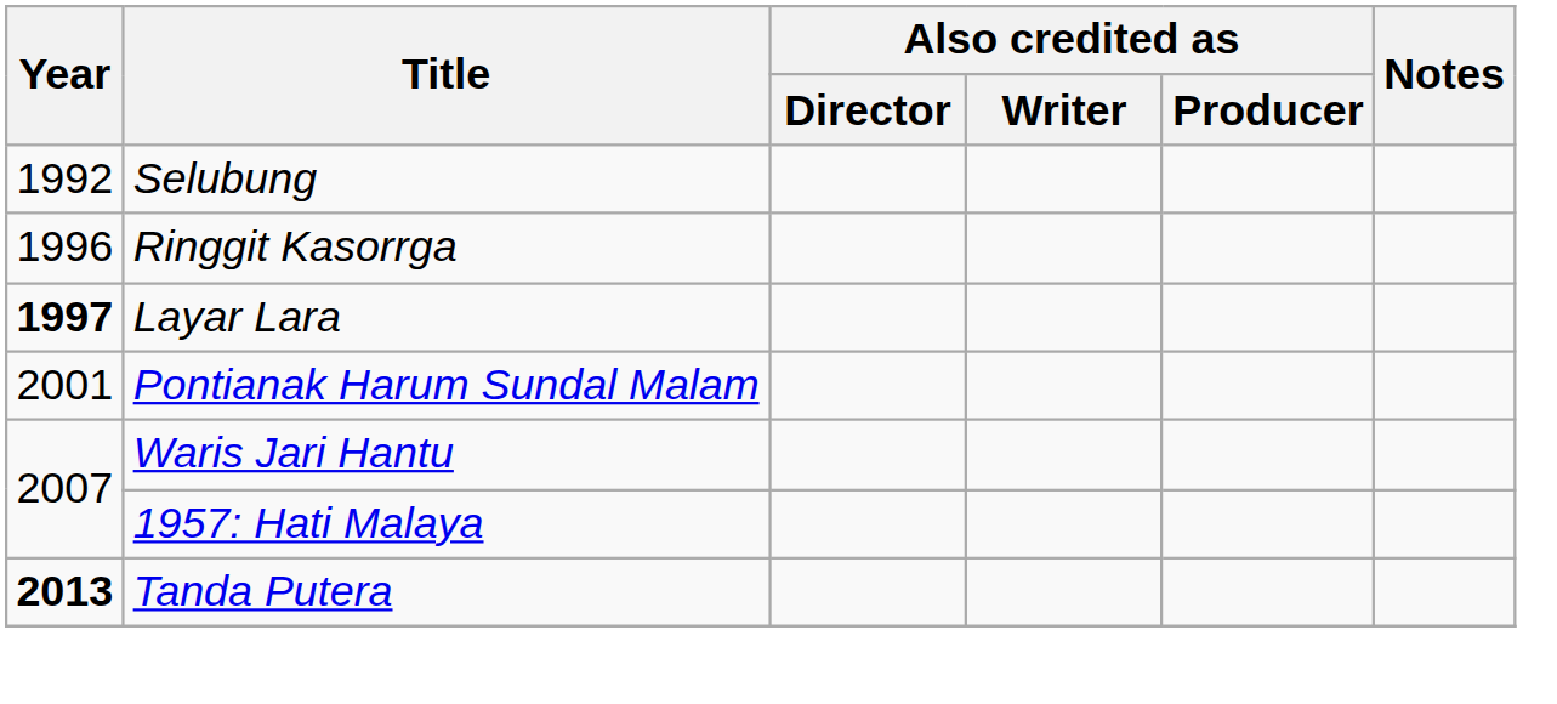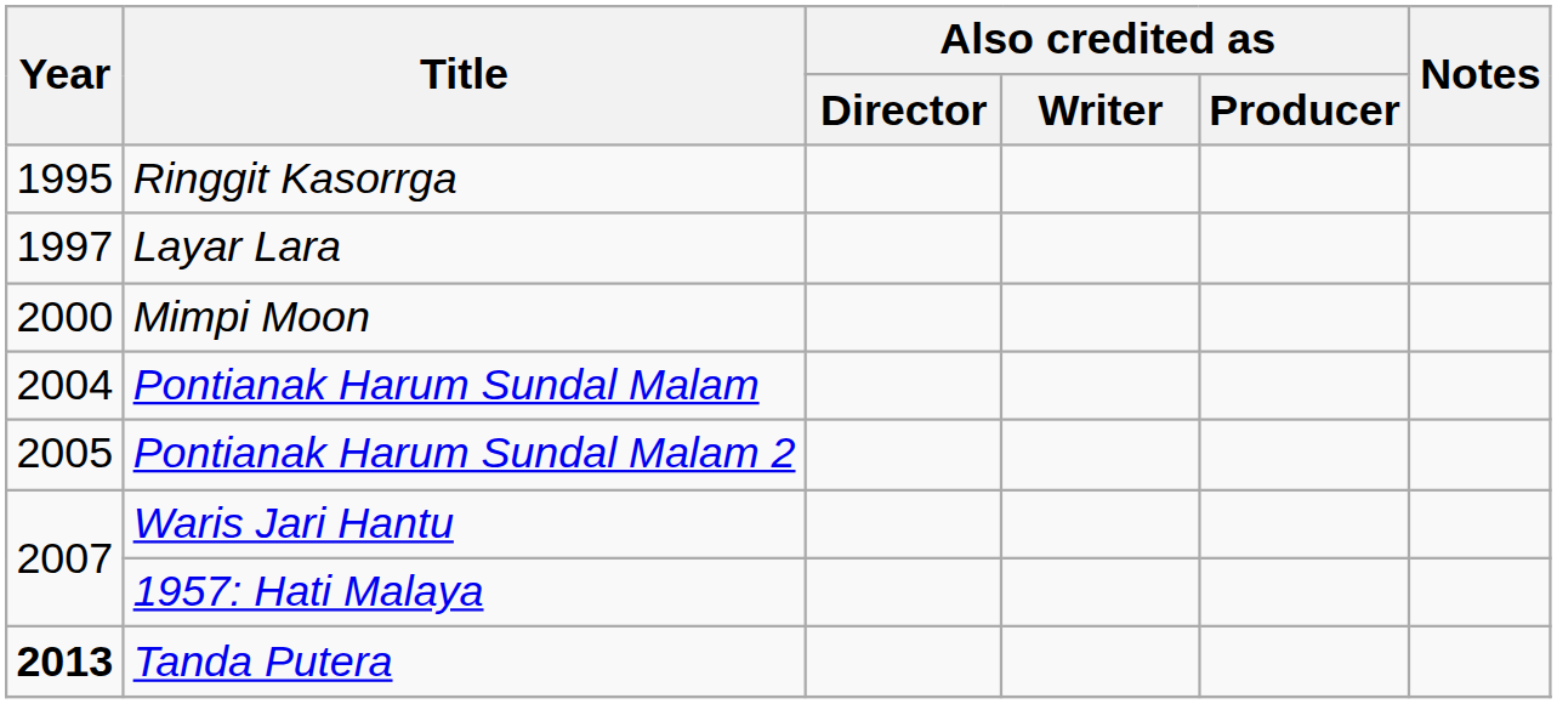- row: 1992 | Selubung
Ringgit Kasorrga | Year: 1996 -> 1995
Layar Lara | Year: bold -> normal
+ row: 2000 | Mimpi Moon
Pontianak Harum Sundal Malam | Year: 2001 -> 2004
+ row: 2005 | Pontianak Harum Sundal Malam 2
